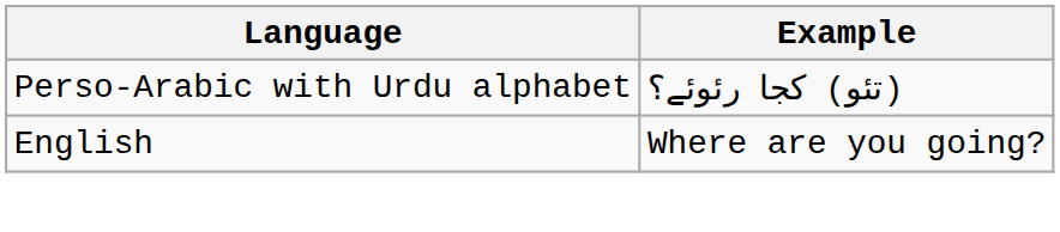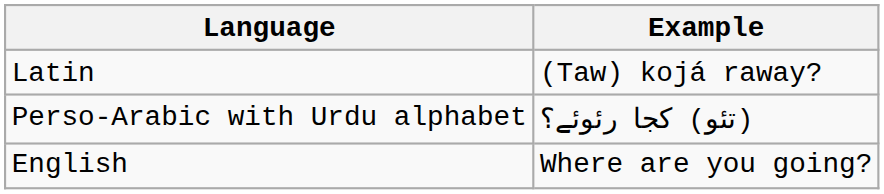+ row: Latin | (Taw) kojá raway?
